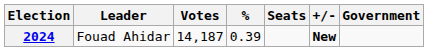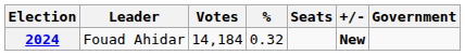2024 | Votes: 14,187 -> 14,184
2024 | %: 0.39 -> 0.32
